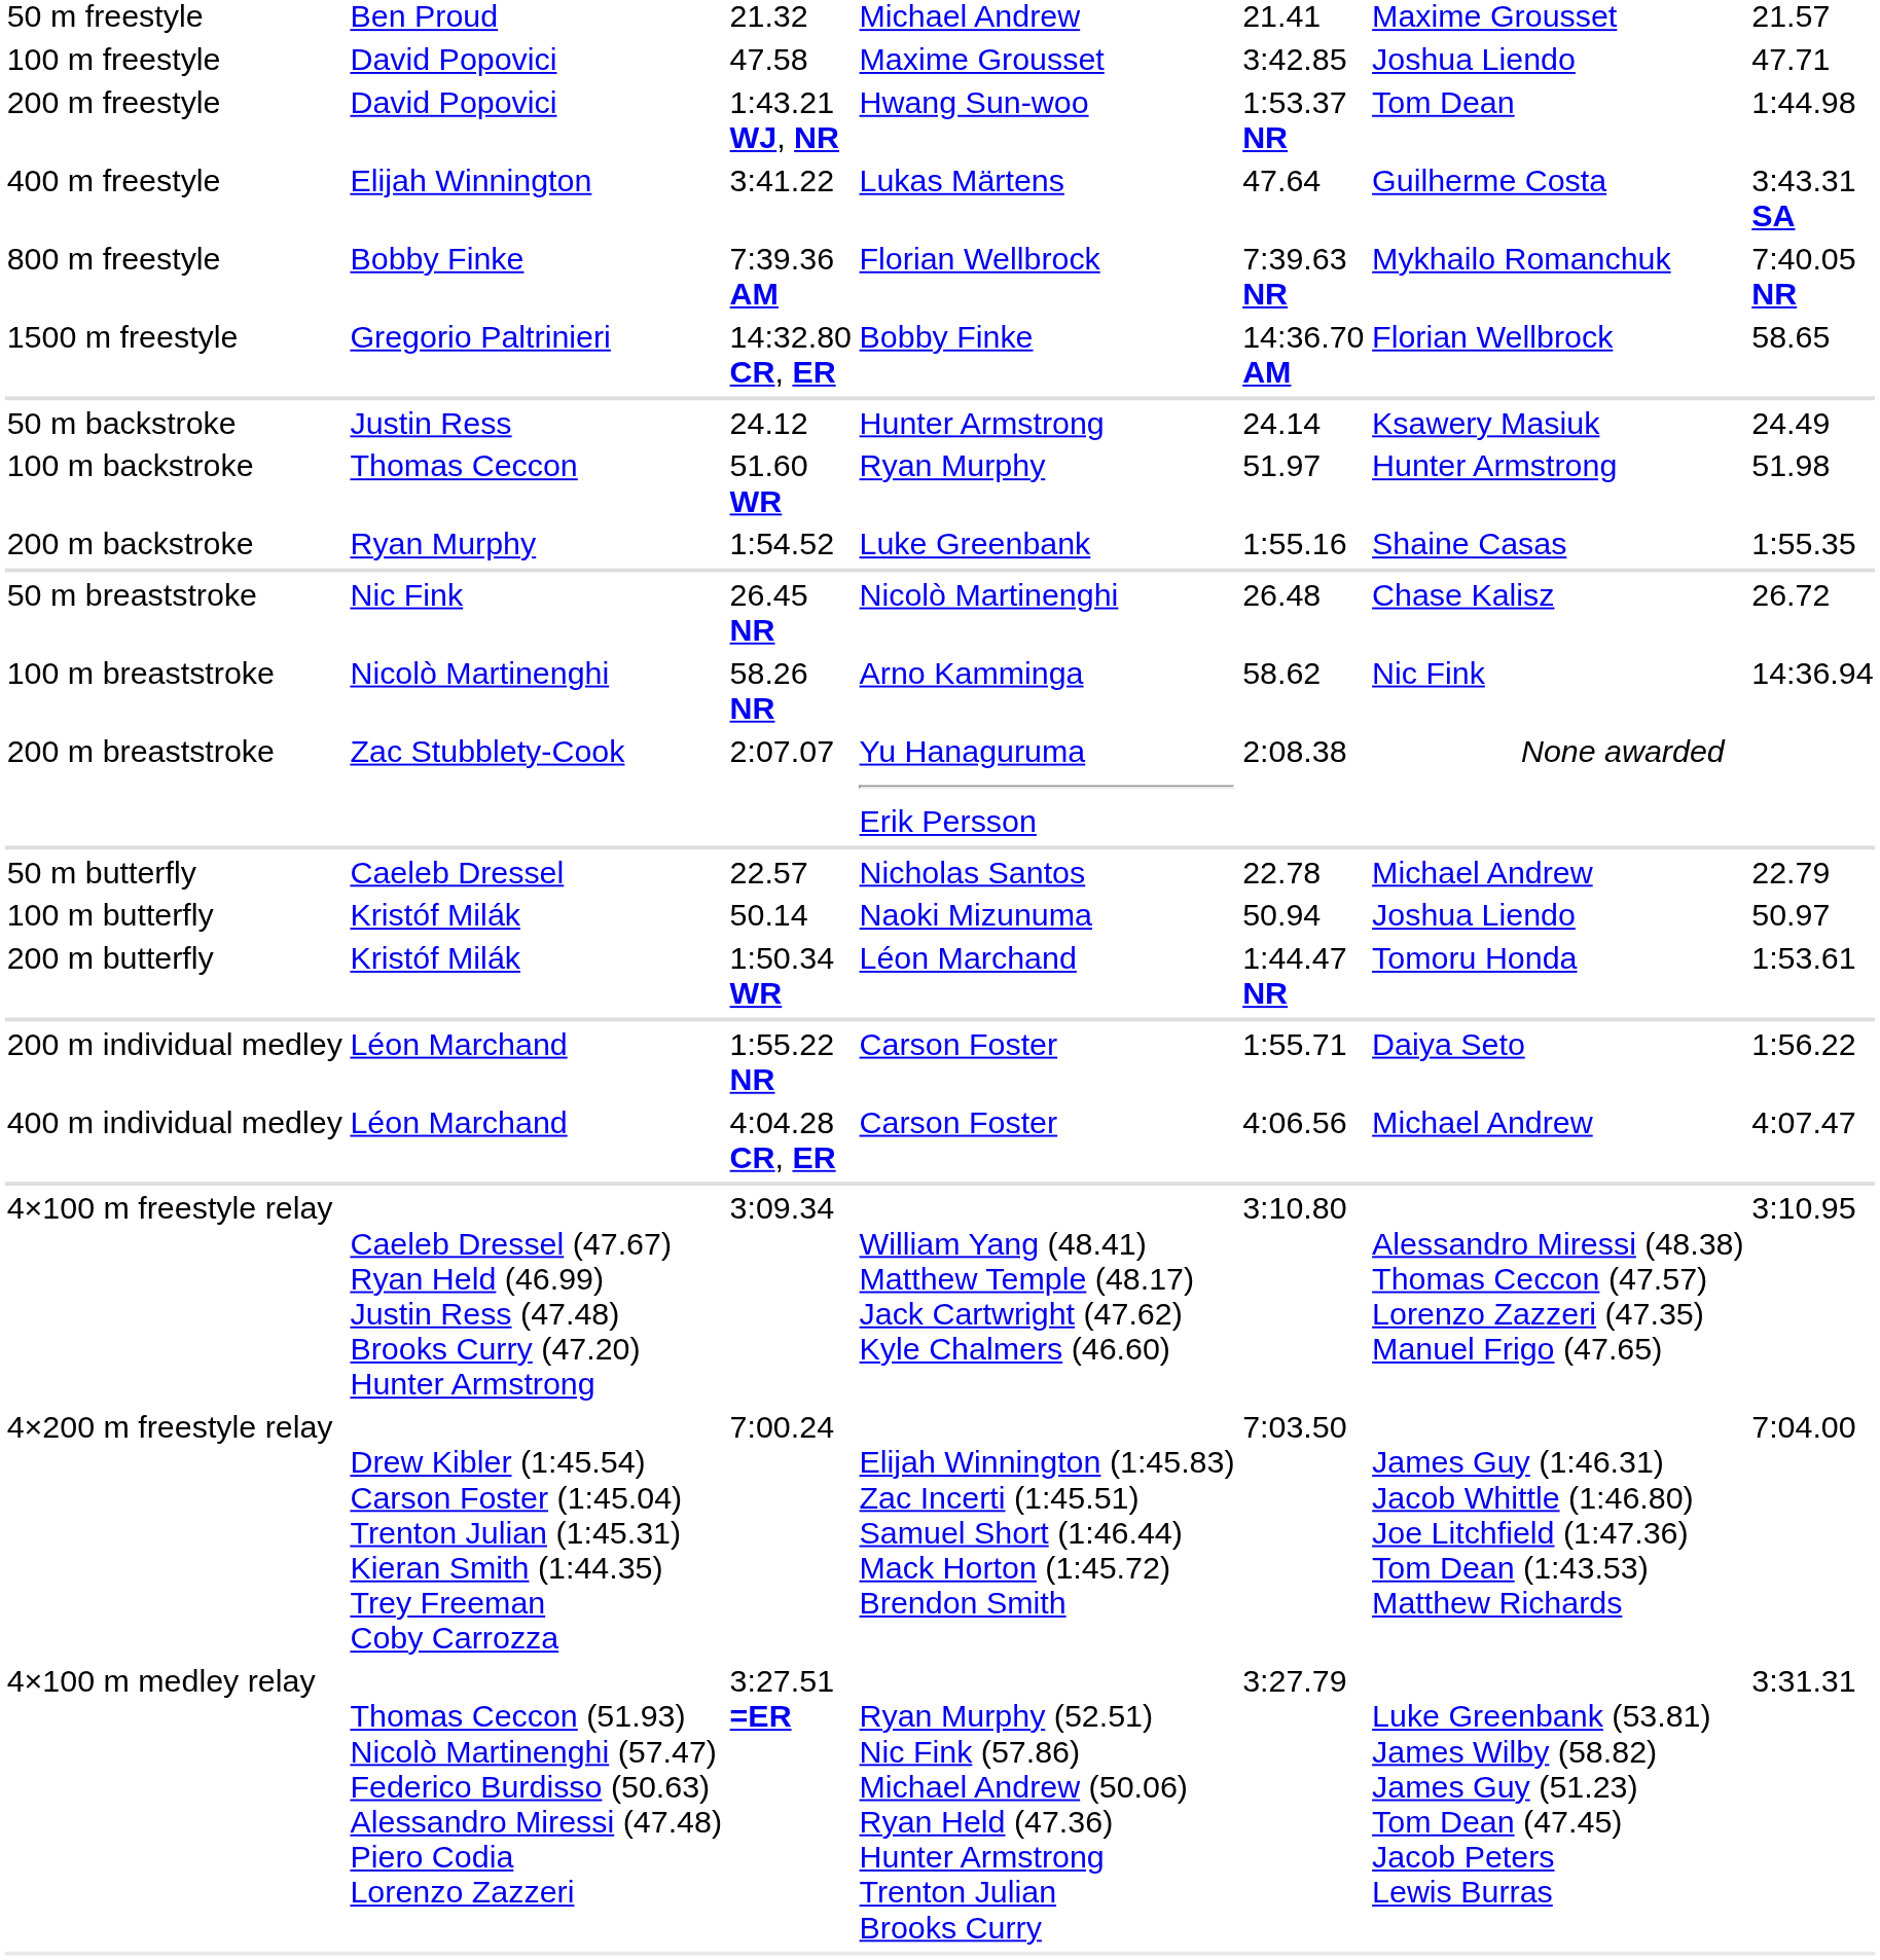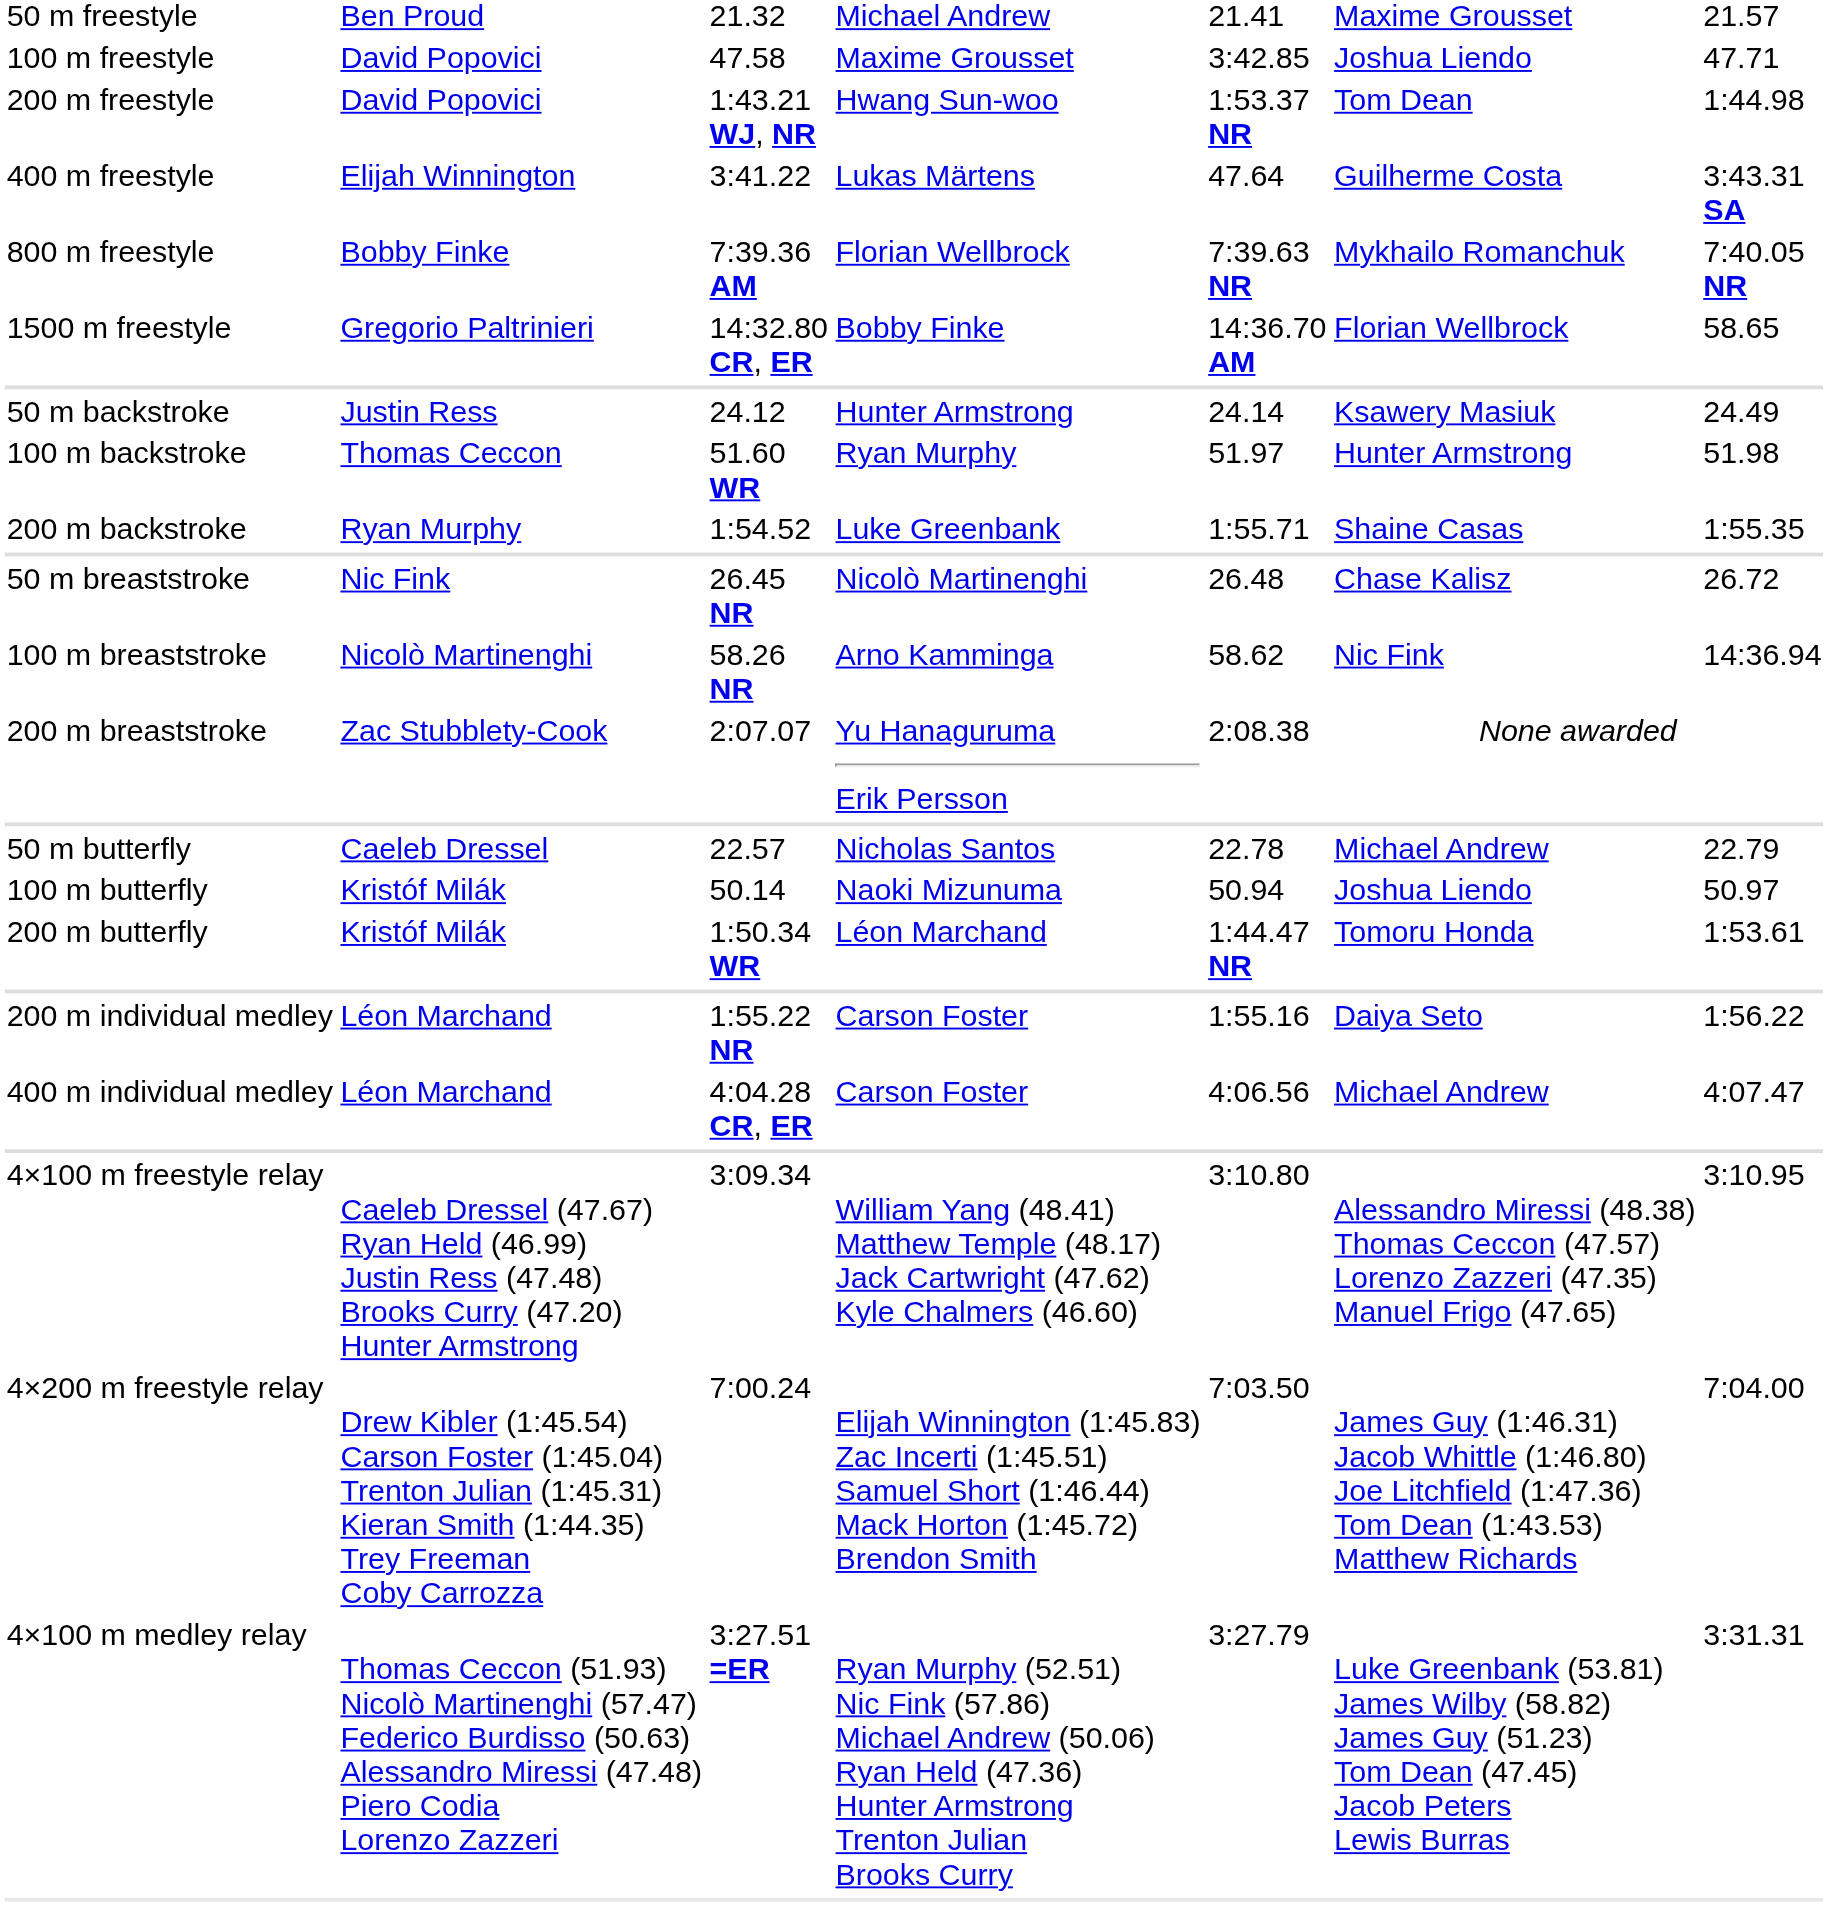200 m backstroke | column 5: 1:55.16 -> 1:55.71
200 m individual medley | column 5: 1:55.71 -> 1:55.16
